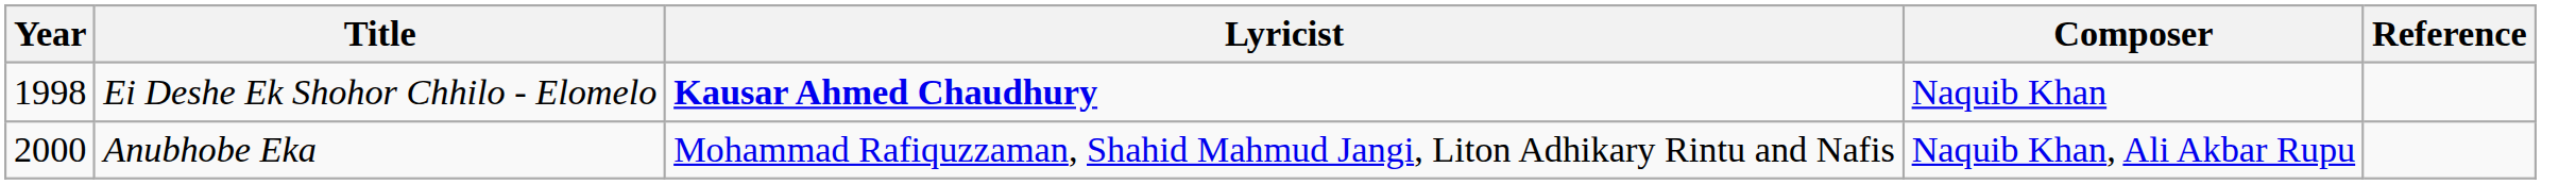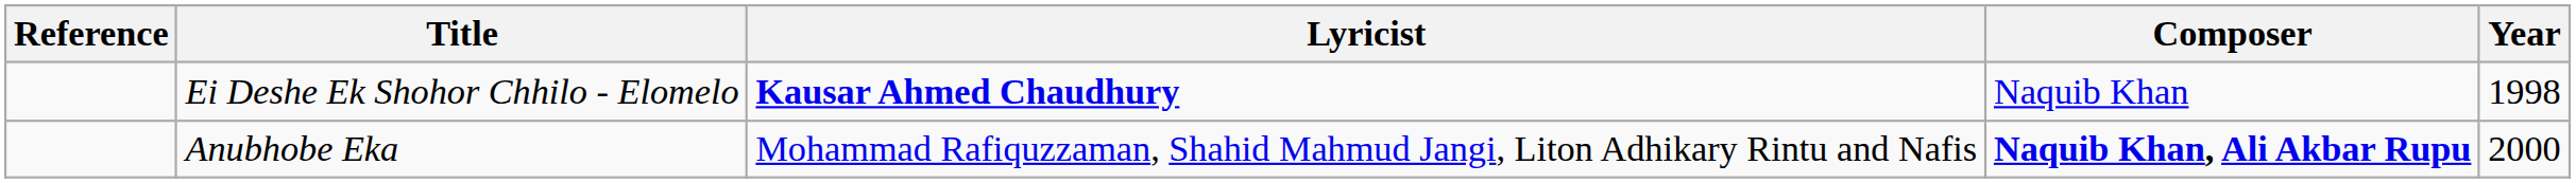columns swapped: Year <-> Reference
Anubhobe Eka | Composer: normal -> bold
